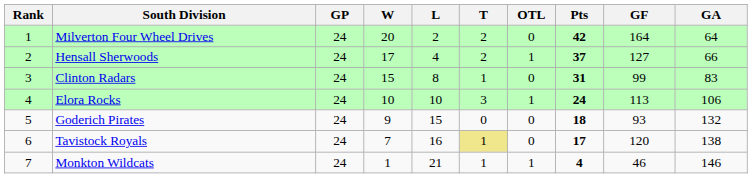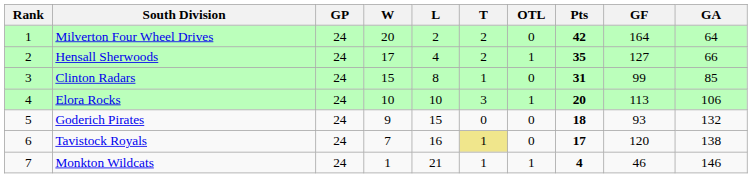Hensall Sherwoods | Pts: 37 -> 35
Clinton Radars | GA: 83 -> 85
Elora Rocks | Pts: 24 -> 20
